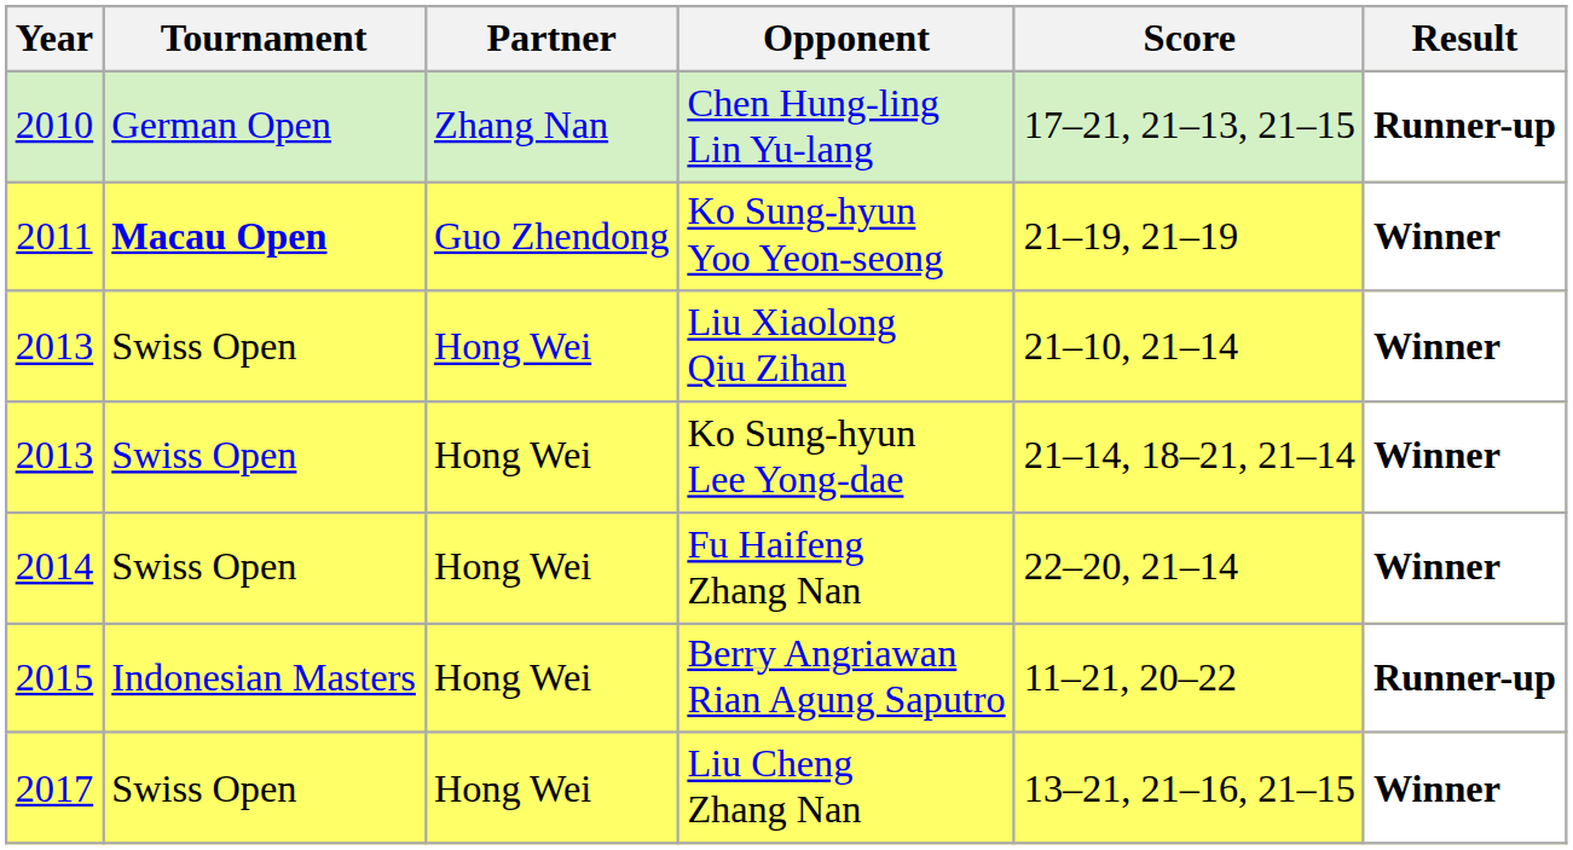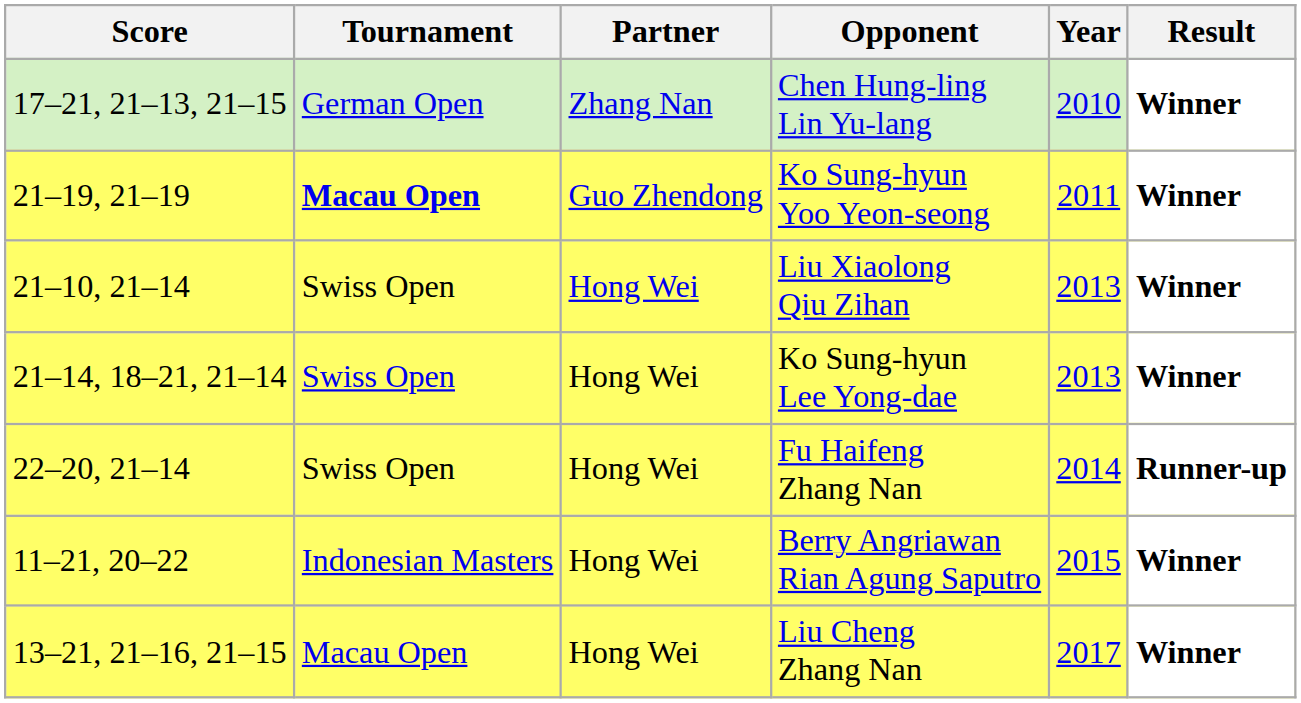columns swapped: Year <-> Score
Chen Hung-ling Lin Yu-lang | Result: Runner-up -> Winner
Fu Haifeng Zhang Nan | Result: Winner -> Runner-up
Berry Angriawan Rian Agung Saputro | Result: Runner-up -> Winner
Liu Cheng Zhang Nan | Tournament: Swiss Open -> Macau Open
